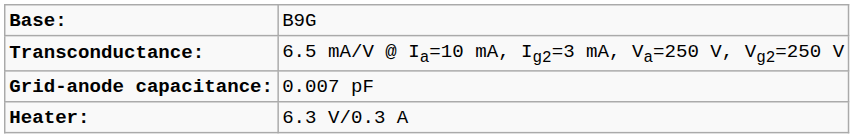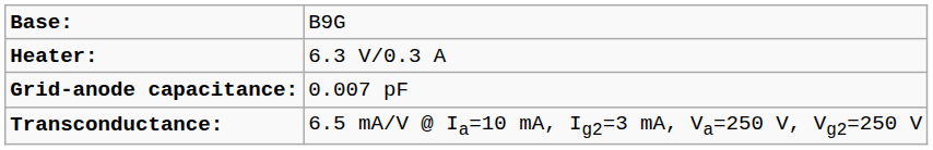rows swapped: Heater: <-> Transconductance:
